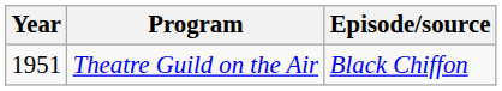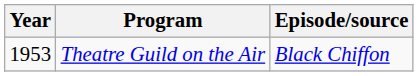Theatre Guild on the Air | Year: 1951 -> 1953
